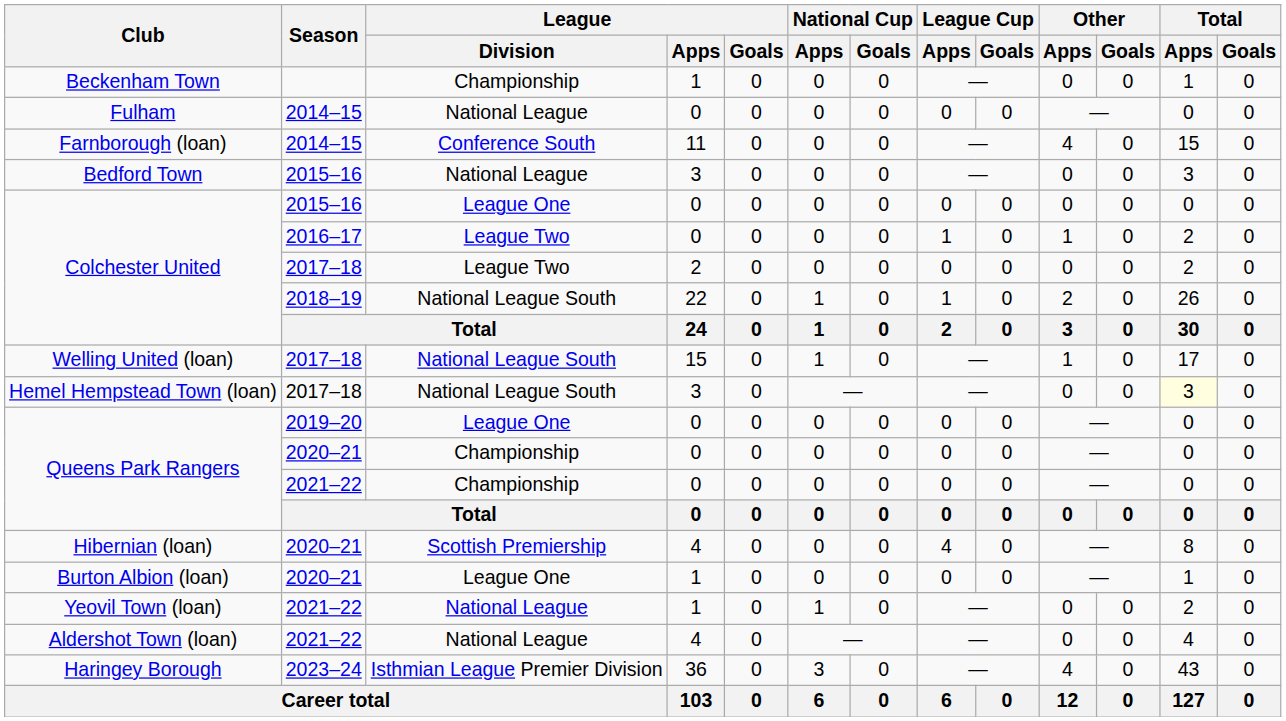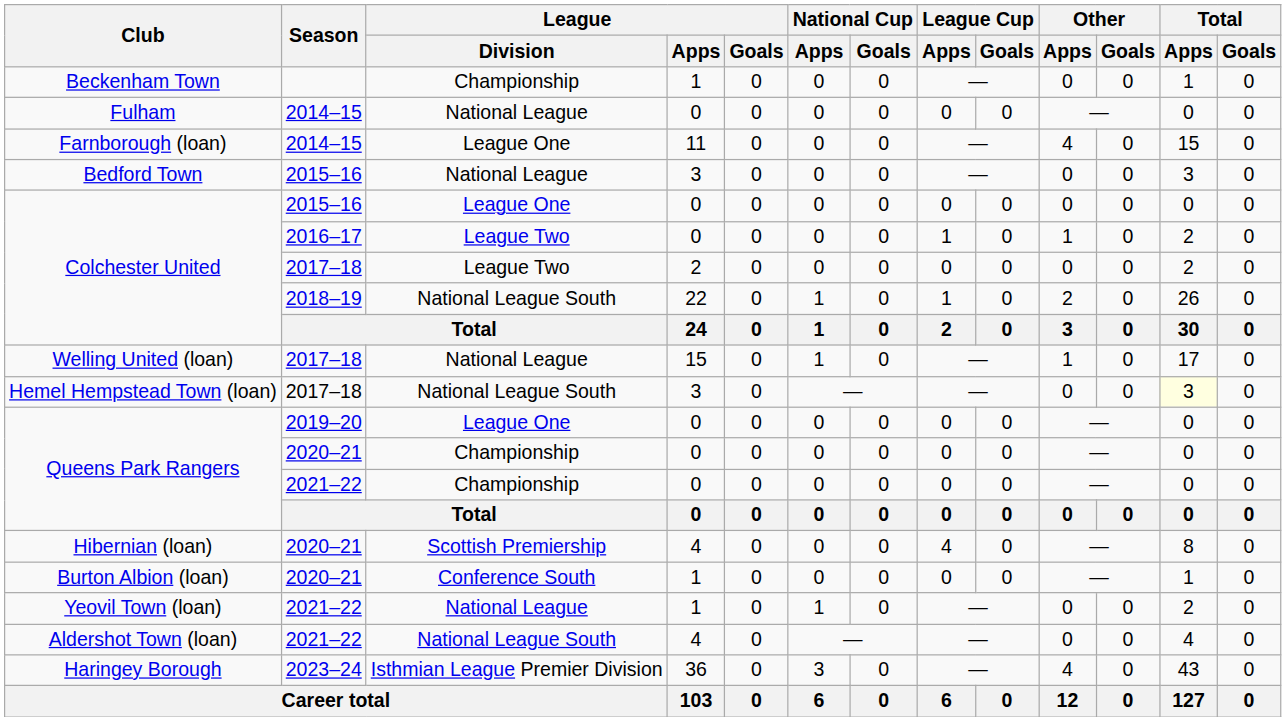Farnborough (loan) | League / Division: Conference South -> League One
Welling United (loan) | League / Division: National League South -> National League
Burton Albion (loan) | League / Division: League One -> Conference South
Aldershot Town (loan) | League / Division: National League -> National League South
